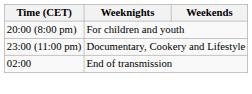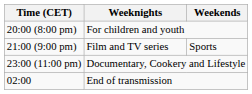+ row: 21:00 (9:00 pm) | Film and TV series | Sports
